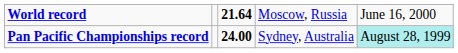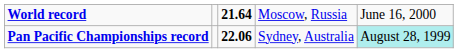Pan Pacific Championships record | column 3: 24.00 -> 22.06
